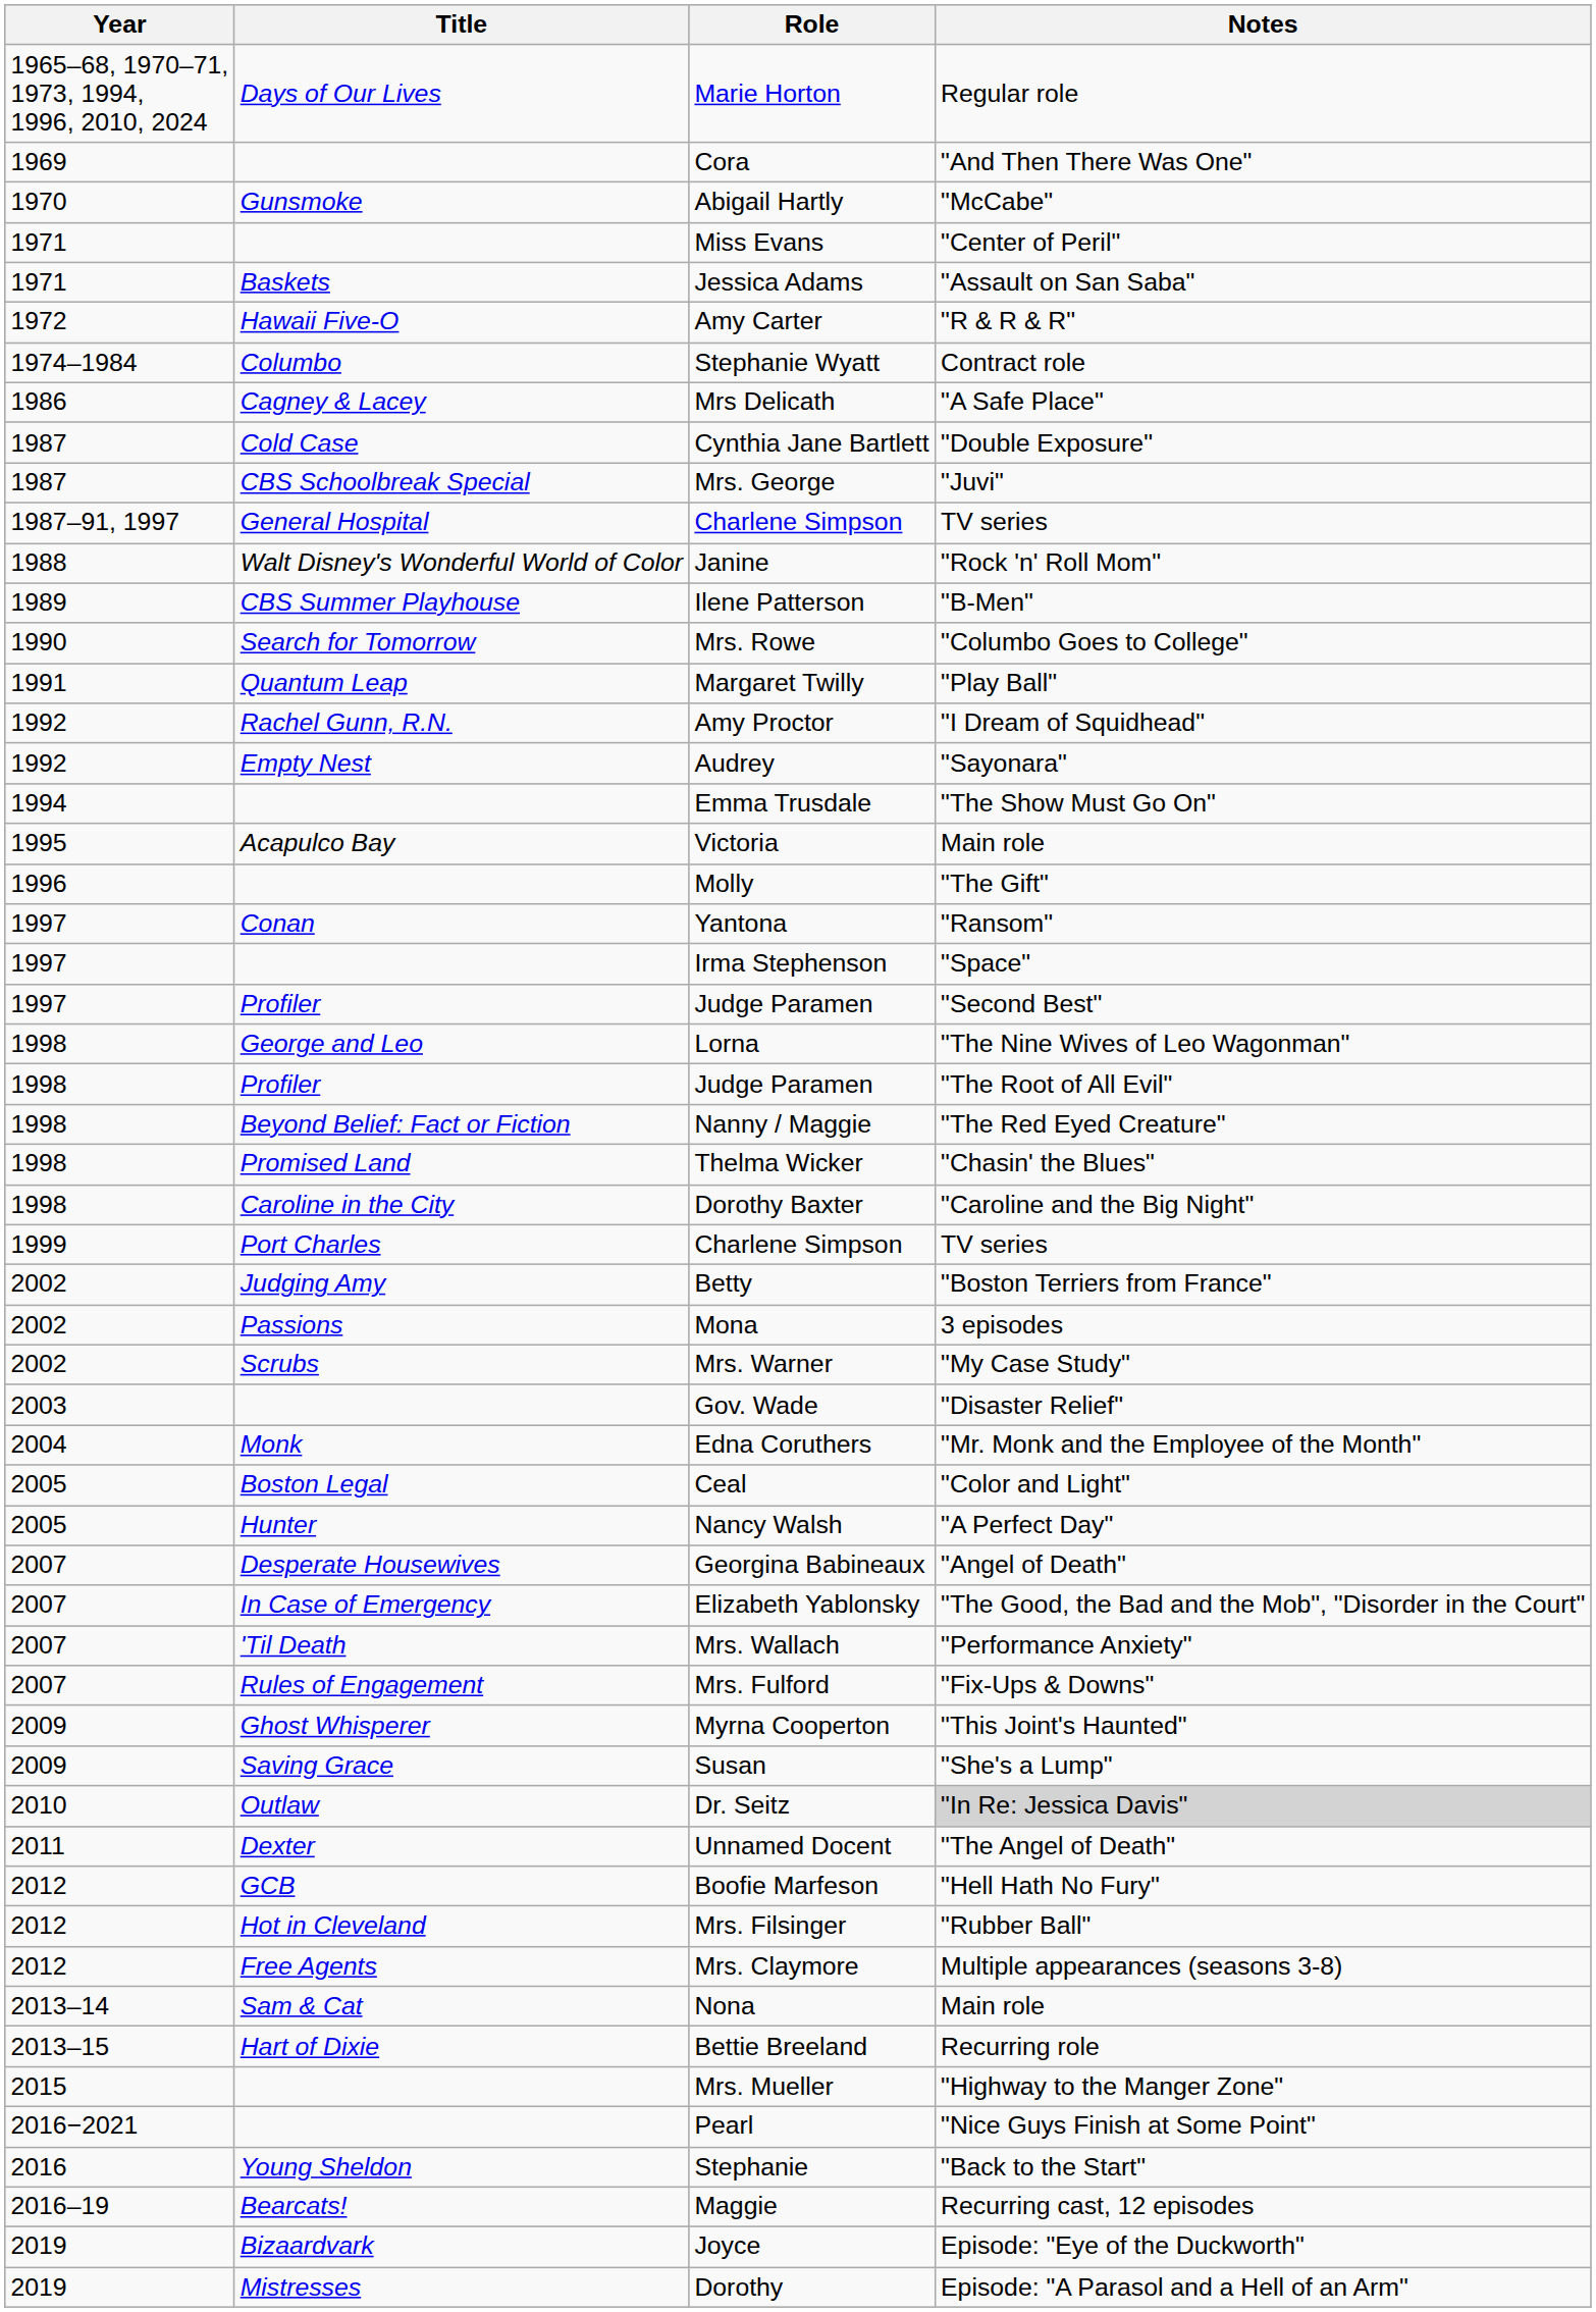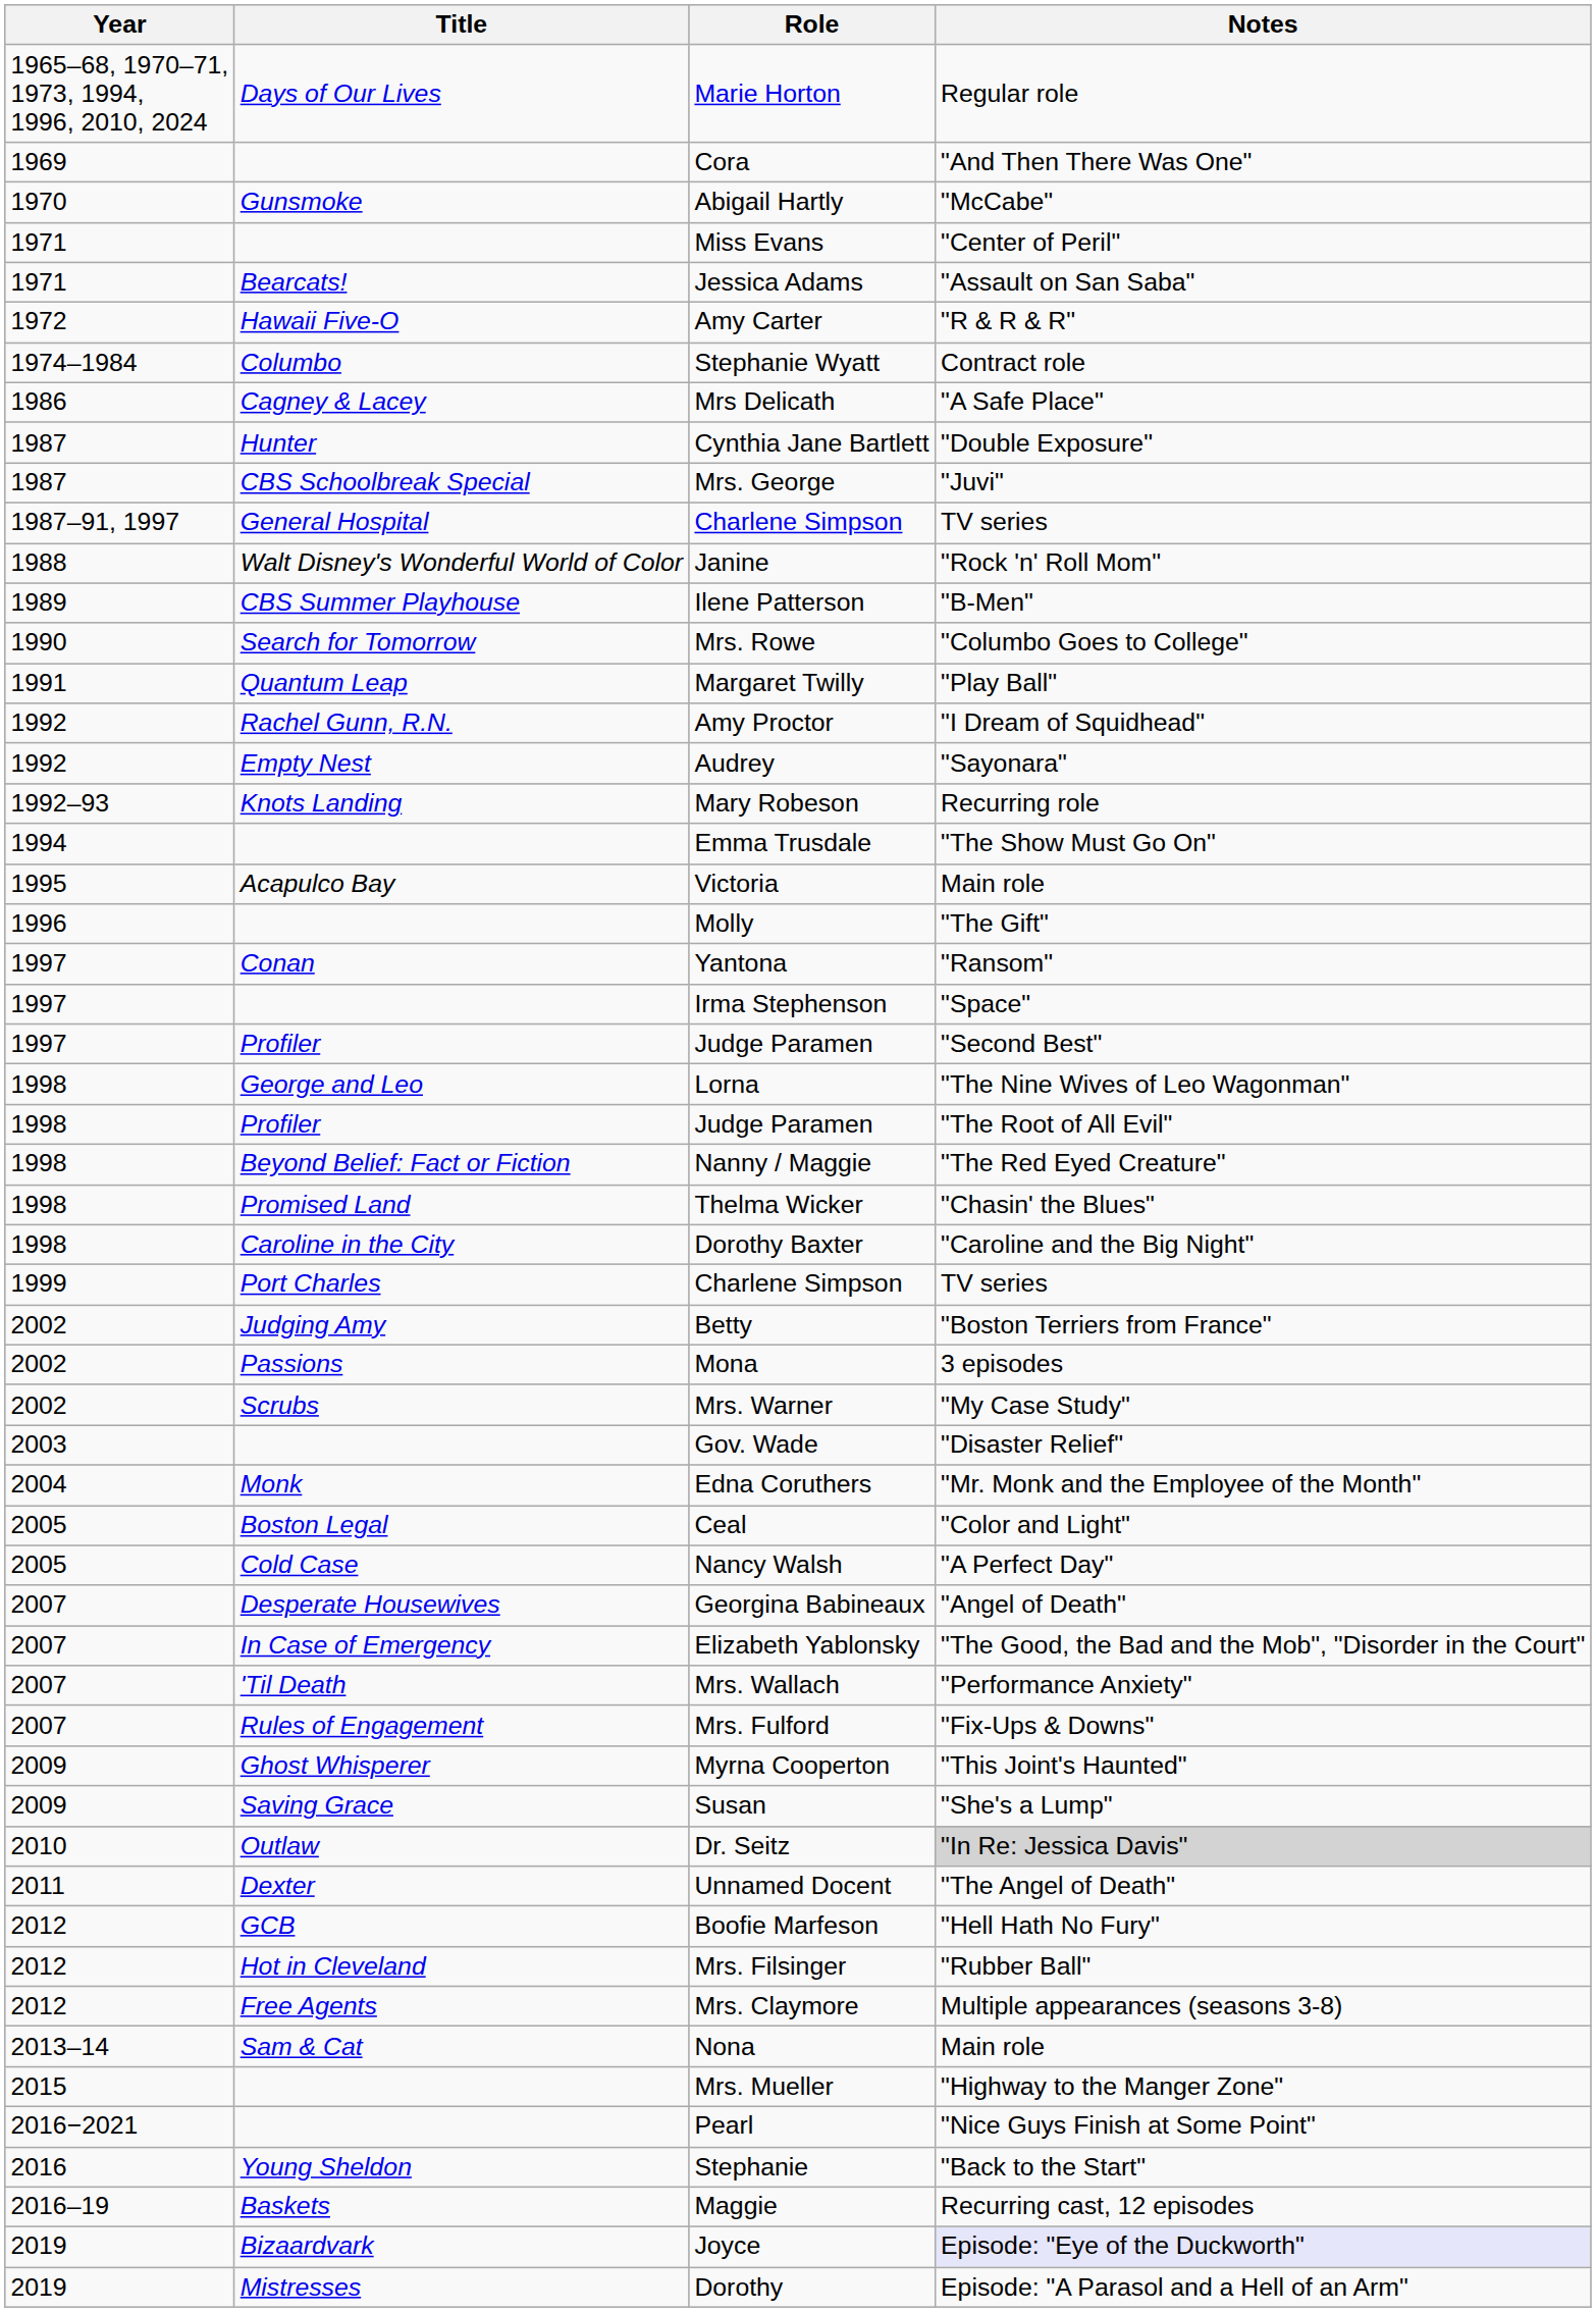Jessica Adams | Title: Baskets -> Bearcats!
Cynthia Jane Bartlett | Title: Cold Case -> Hunter
+ row: 1992–93 | Knots Landing | Mary Robeson | Recurring role
Nancy Walsh | Title: Hunter -> Cold Case
- row: 2013–15 | Hart of Dixie | Bettie Breeland | Recurring role
Maggie | Title: Bearcats! -> Baskets
Joyce | Notes: no background -> lavender background
